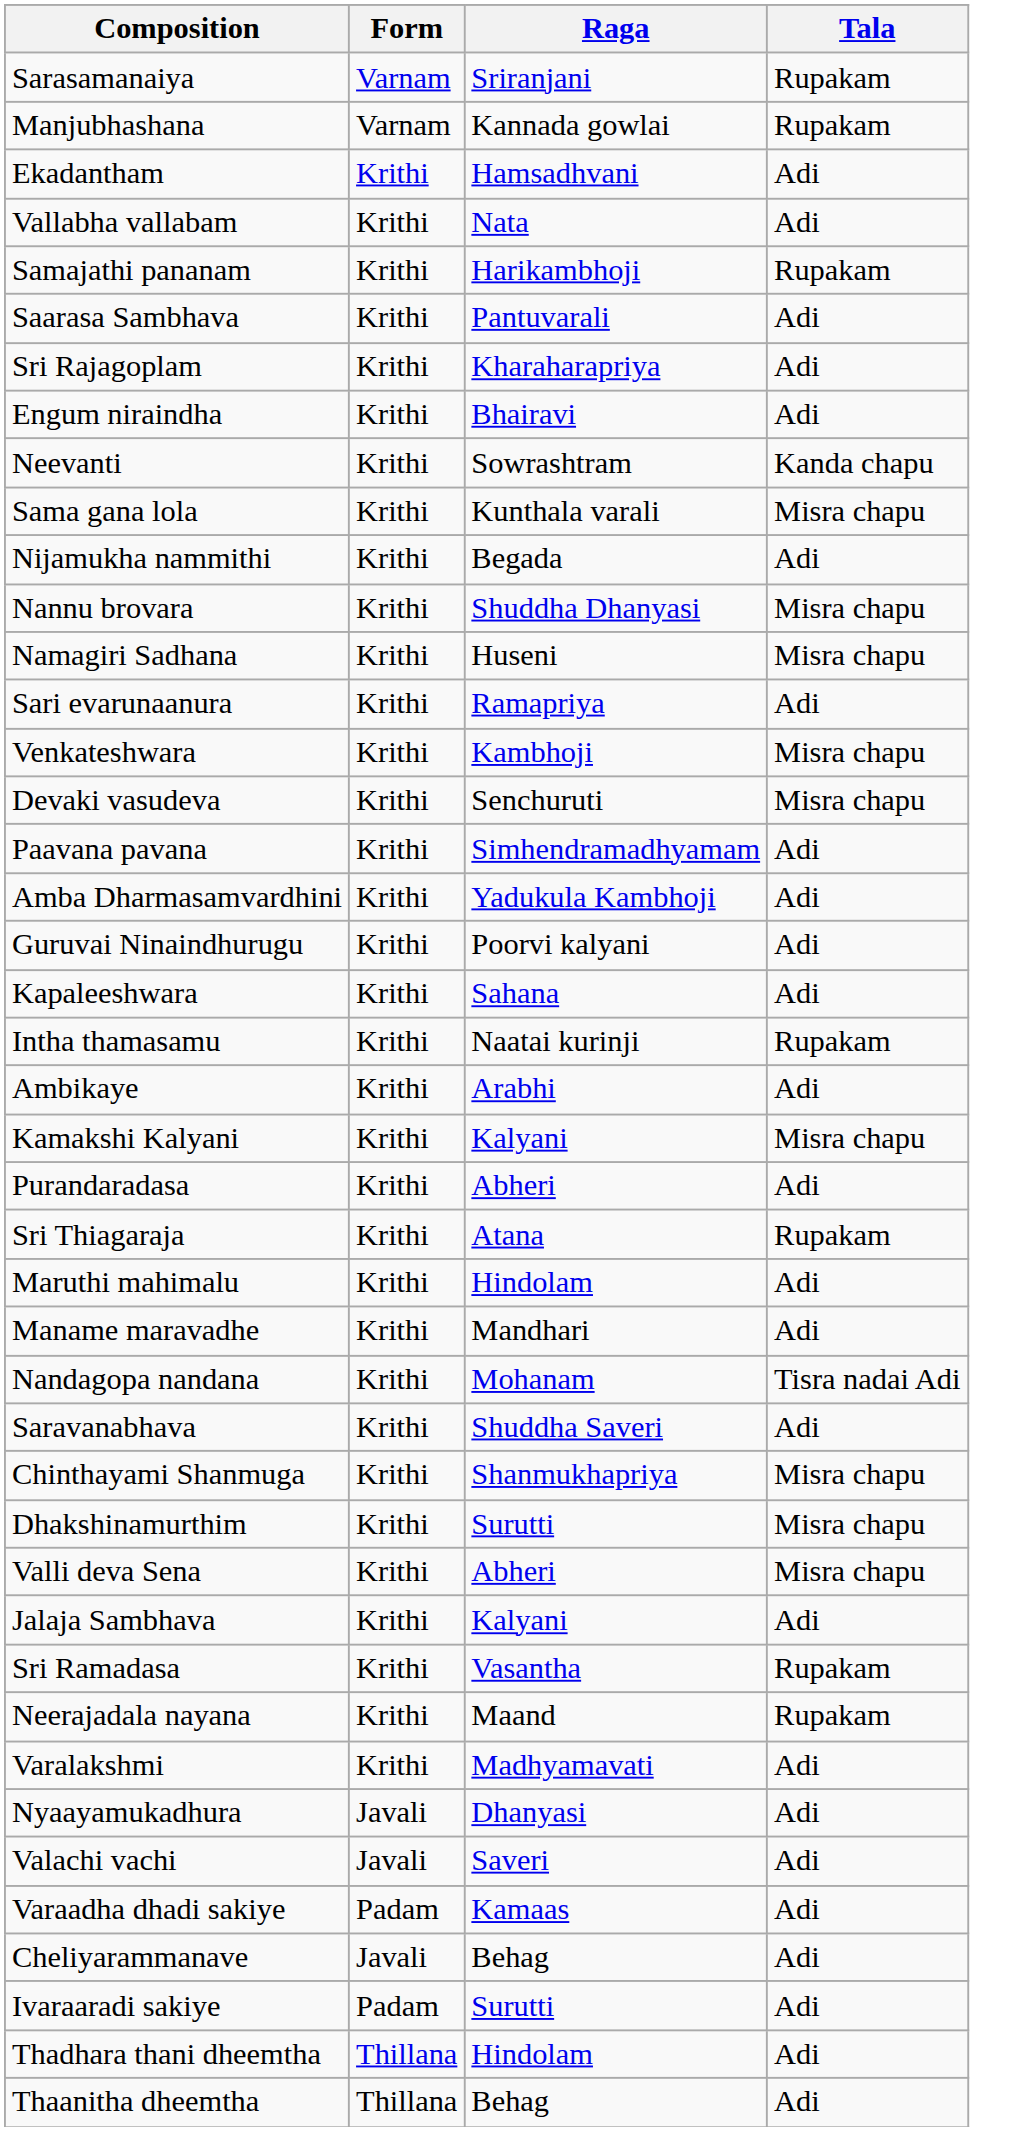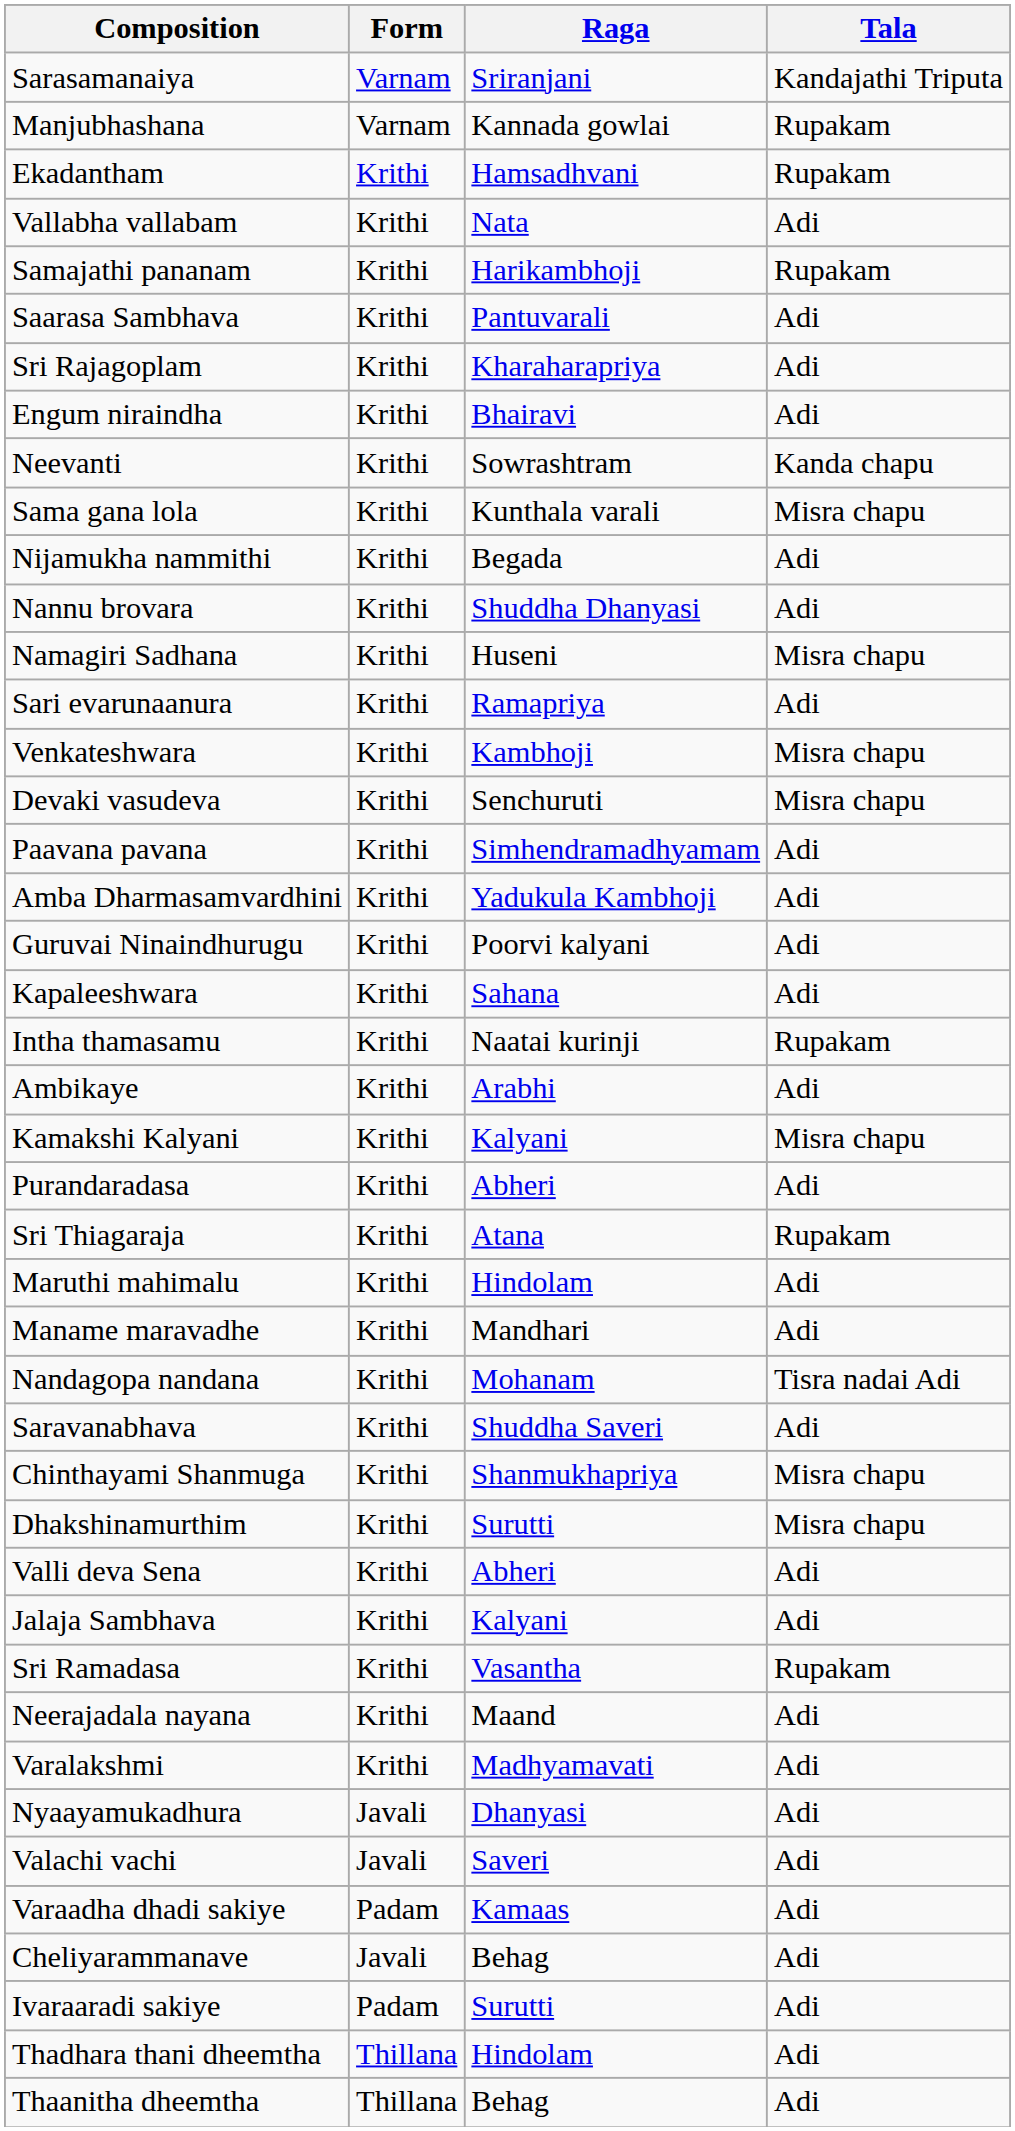Sarasamanaiya | Tala: Rupakam -> Kandajathi Triputa
Ekadantham | Tala: Adi -> Rupakam
Nannu brovara | Tala: Misra chapu -> Adi
Valli deva Sena | Tala: Misra chapu -> Adi
Neerajadala nayana | Tala: Rupakam -> Adi
